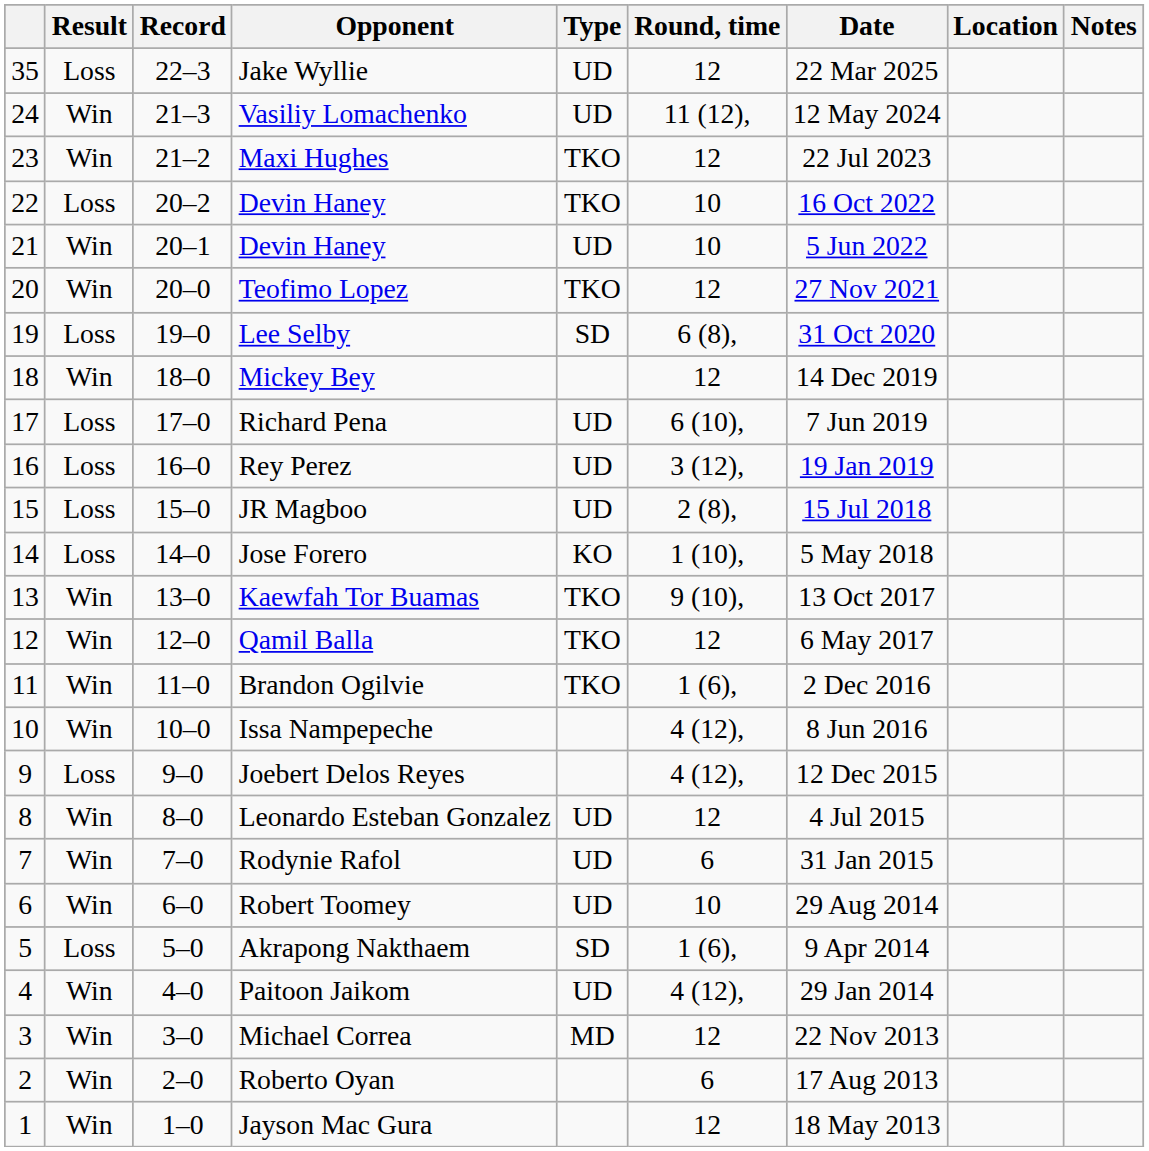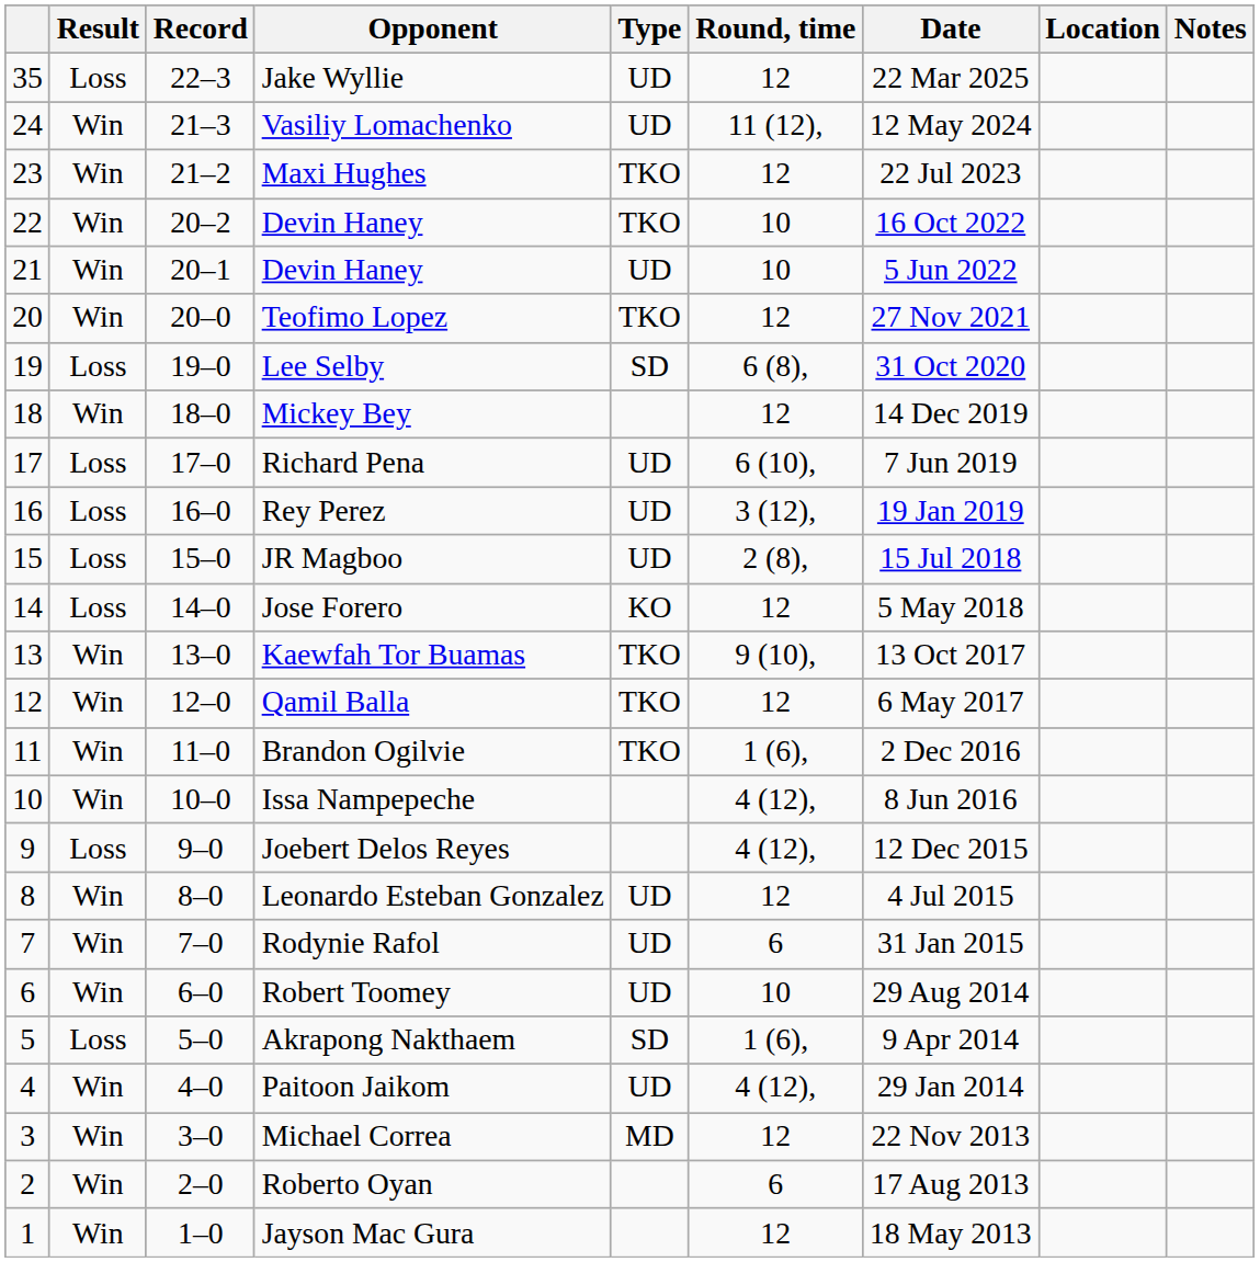22 / Devin Haney | Result: Loss -> Win
Jose Forero | Round, time: 1 (10), -> 12
